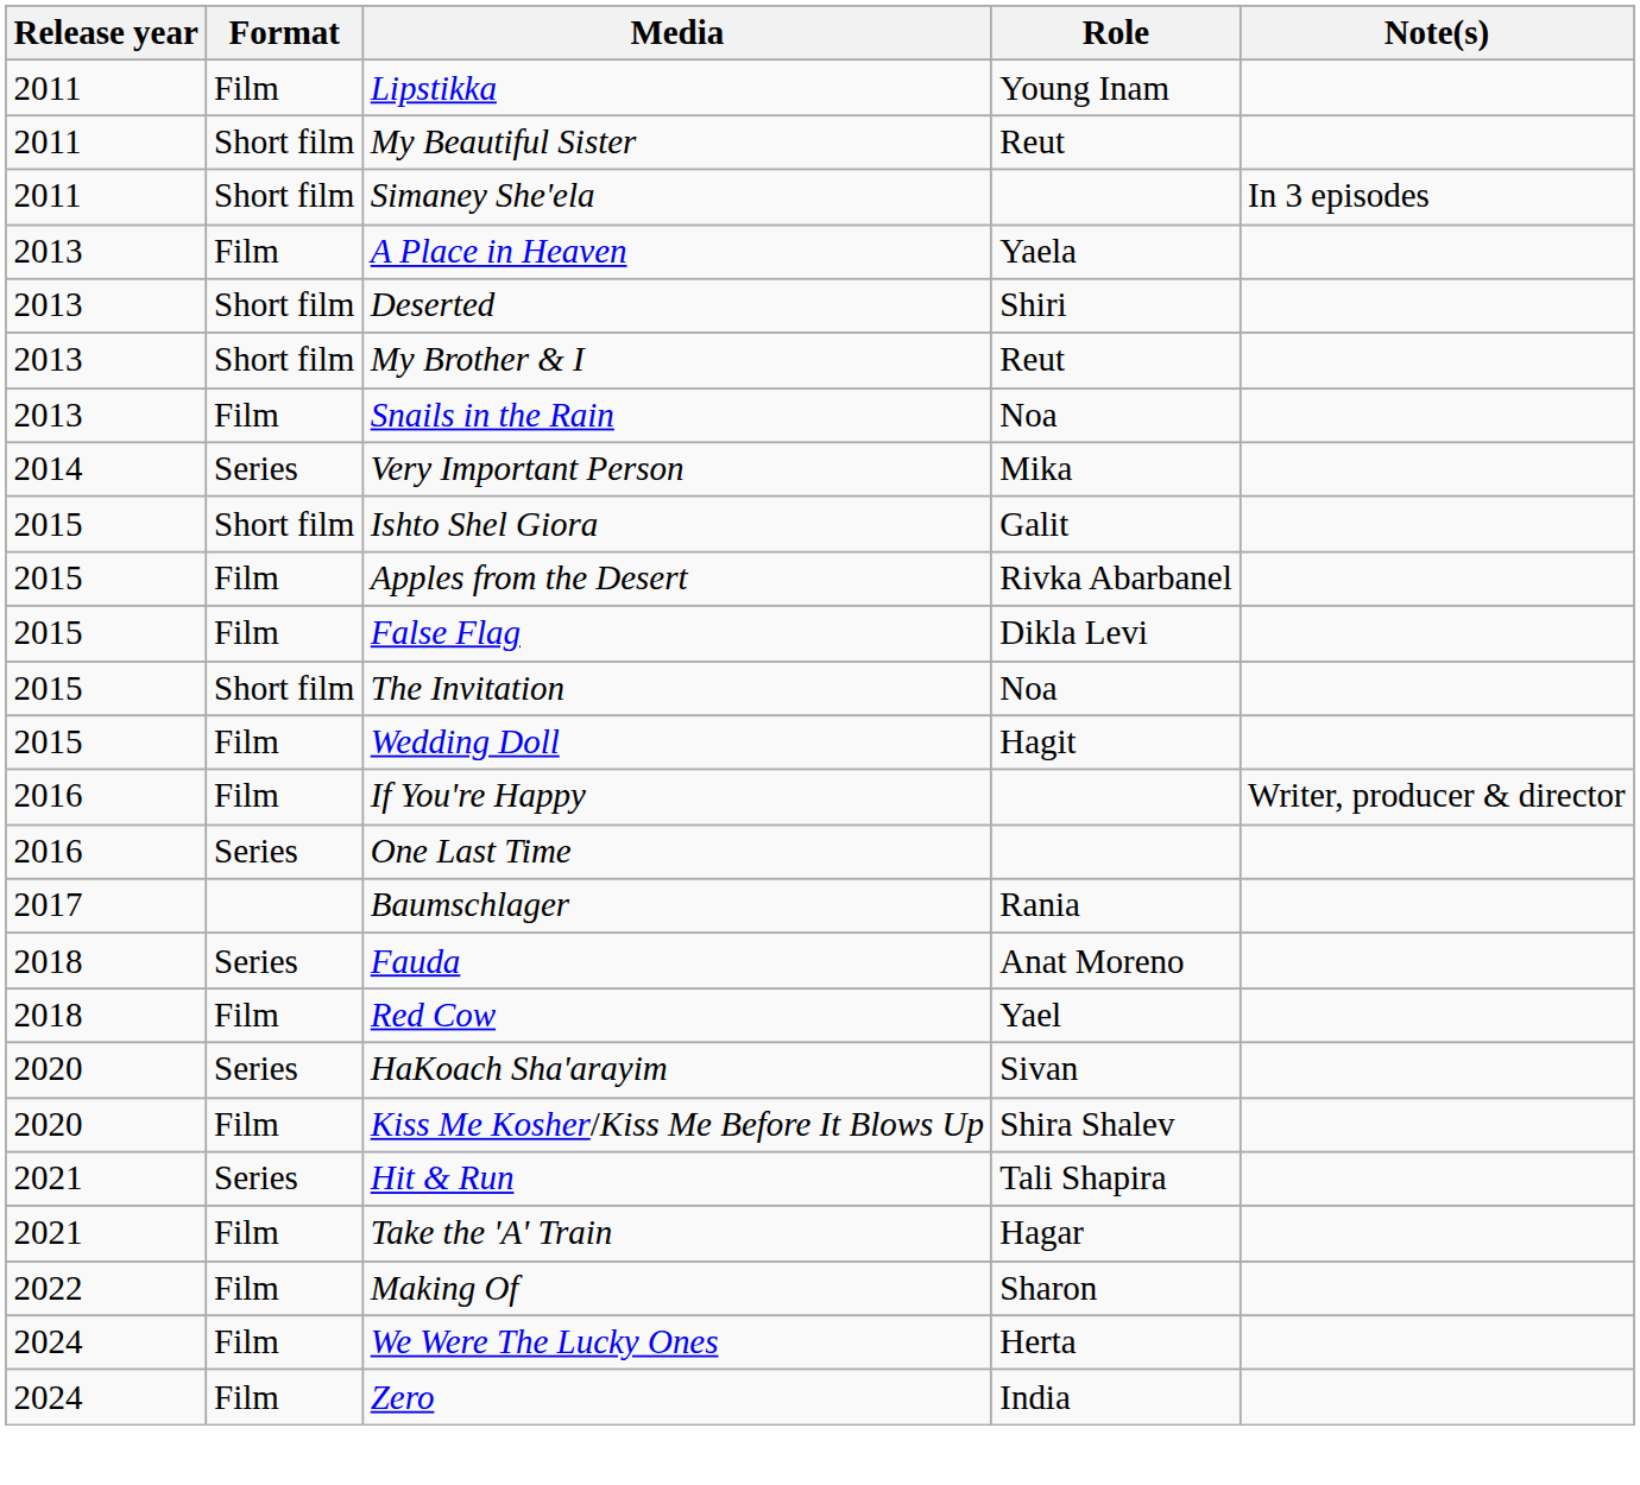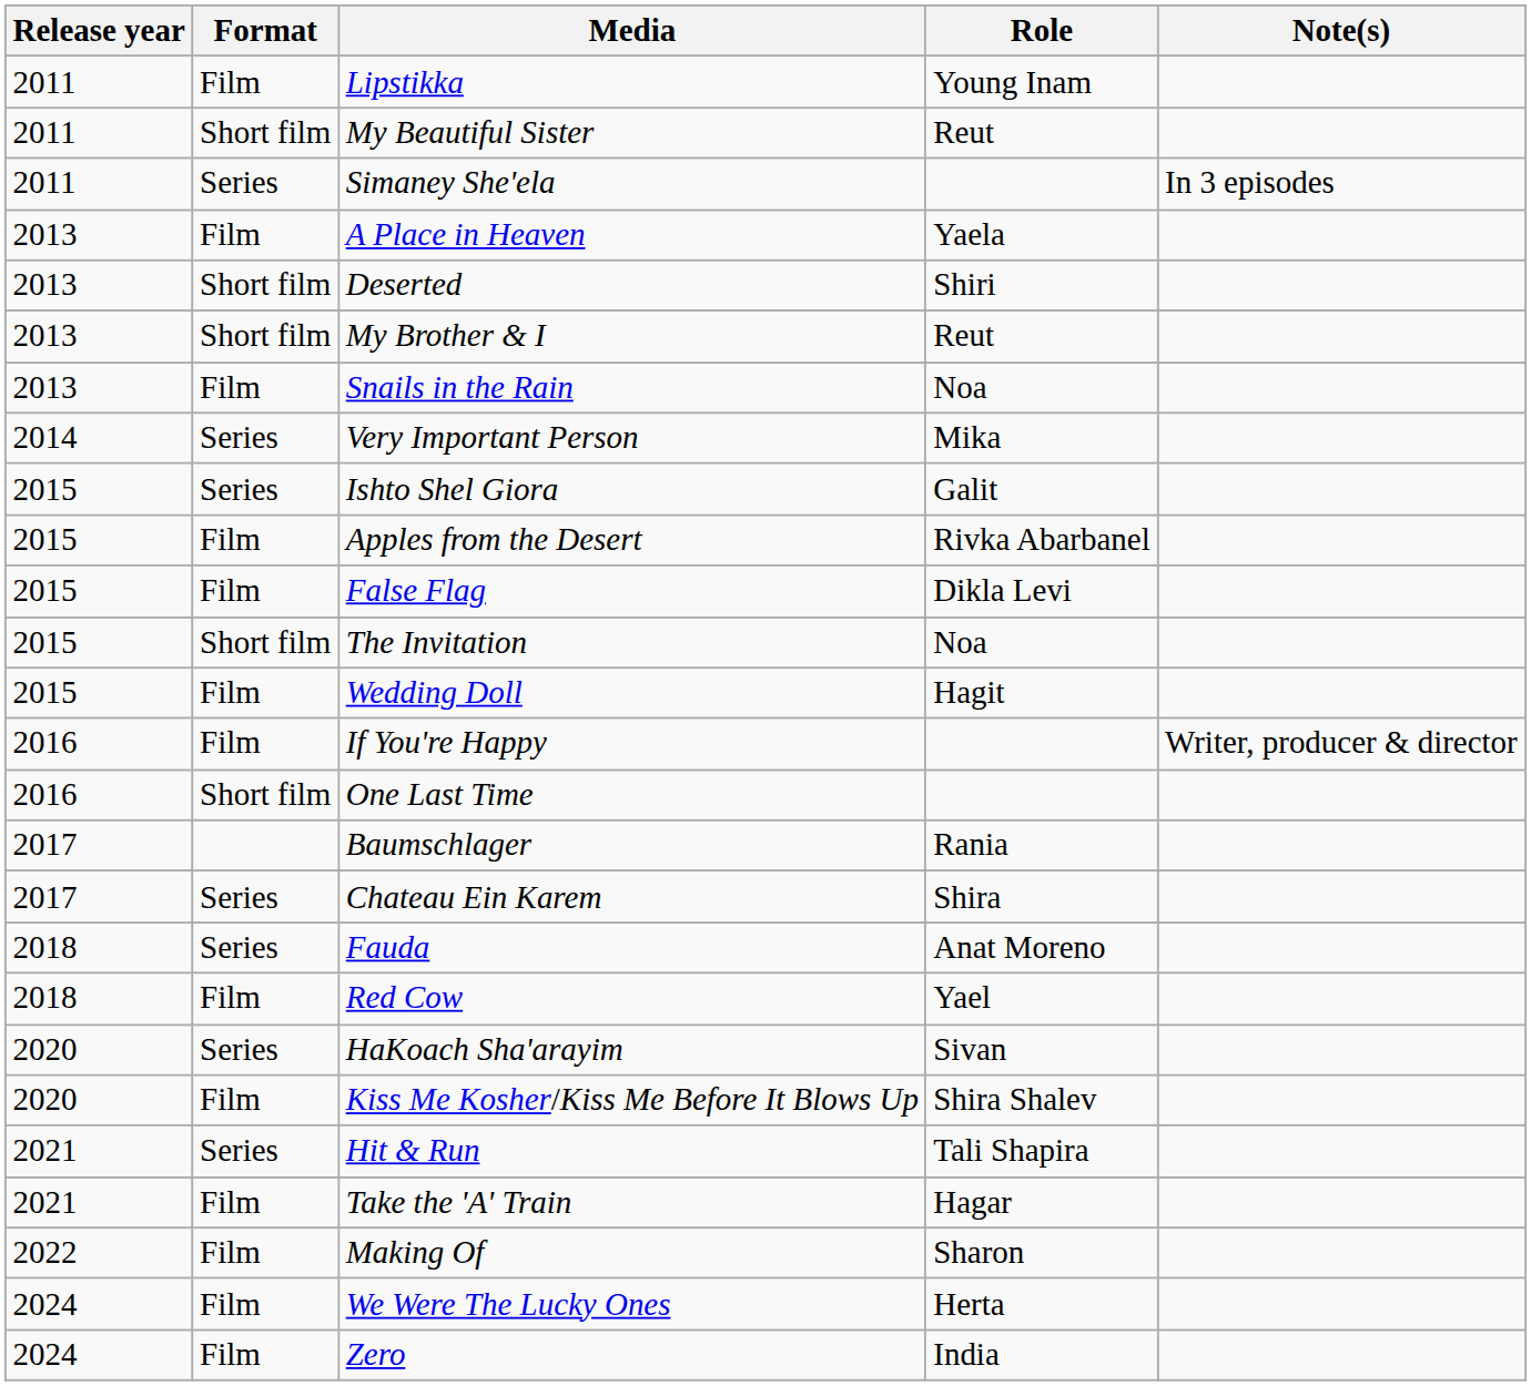Simaney She'ela | Format: Short film -> Series
Ishto Shel Giora | Format: Short film -> Series
One Last Time | Format: Series -> Short film
+ row: 2017 | Series | Chateau Ein Karem | Shira
